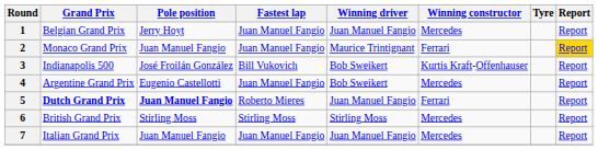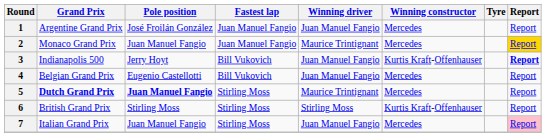1 | Grand Prix: Belgian Grand Prix -> Argentine Grand Prix
1 | Pole position: Jerry Hoyt -> José Froilán González
2 | Winning constructor: Ferrari -> Mercedes
3 | Pole position: José Froilán González -> Jerry Hoyt
3 | Winning driver: Bob Sweikert -> Juan Manuel Fangio
3 | Report: normal -> bold
4 | Grand Prix: Argentine Grand Prix -> Belgian Grand Prix
4 | Fastest lap: Juan Manuel Fangio -> Bill Vukovich
4 | Winning driver: Bob Sweikert -> Juan Manuel Fangio
5 | Fastest lap: Roberto Mieres -> Stirling Moss
5 | Winning driver: Juan Manuel Fangio -> Maurice Trintignant
5 | Winning constructor: Ferrari -> Mercedes
6 | Winning constructor: Mercedes -> Kurtis Kraft-Offenhauser
7 | Fastest lap: Juan Manuel Fangio -> Stirling Moss
7 | Report: no background -> pink background
